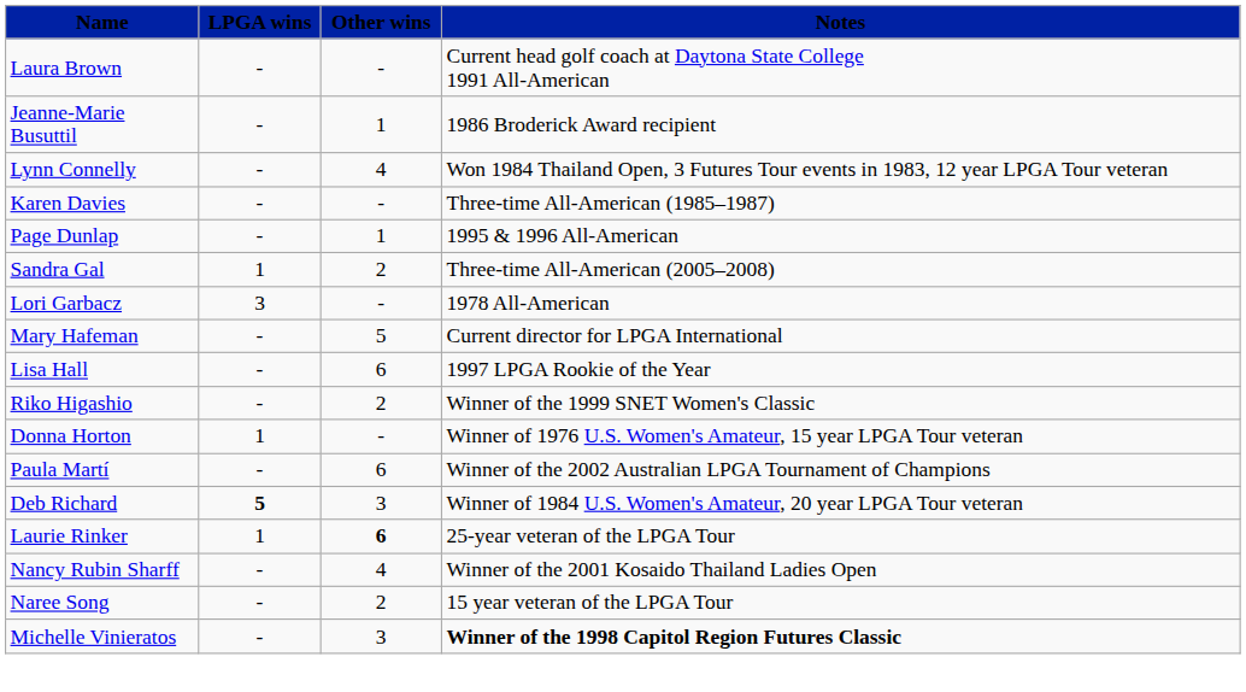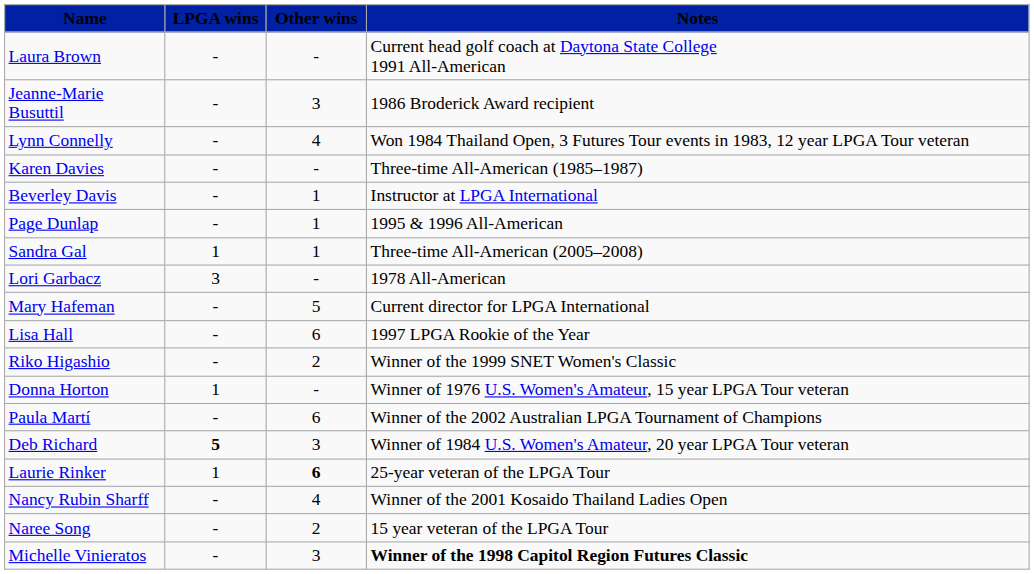Jeanne-Marie Busuttil | Other wins: 1 -> 3
+ row: Beverley Davis | - | 1 | Instructor at LPGA International
Sandra Gal | Other wins: 2 -> 1
